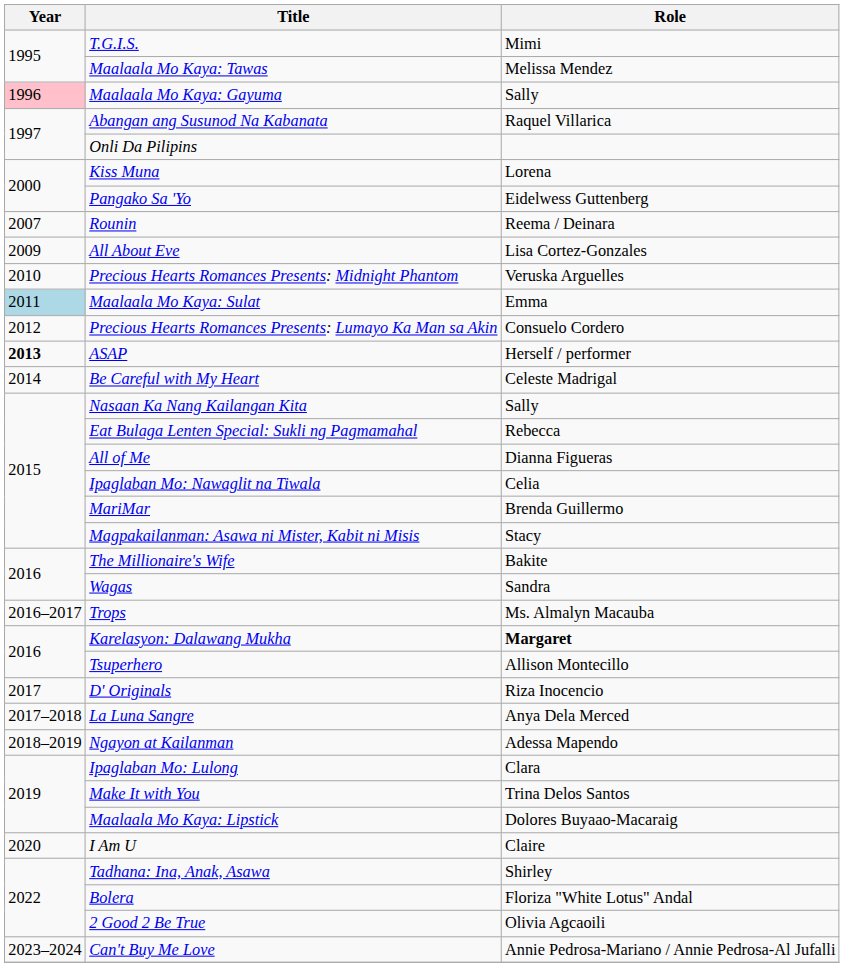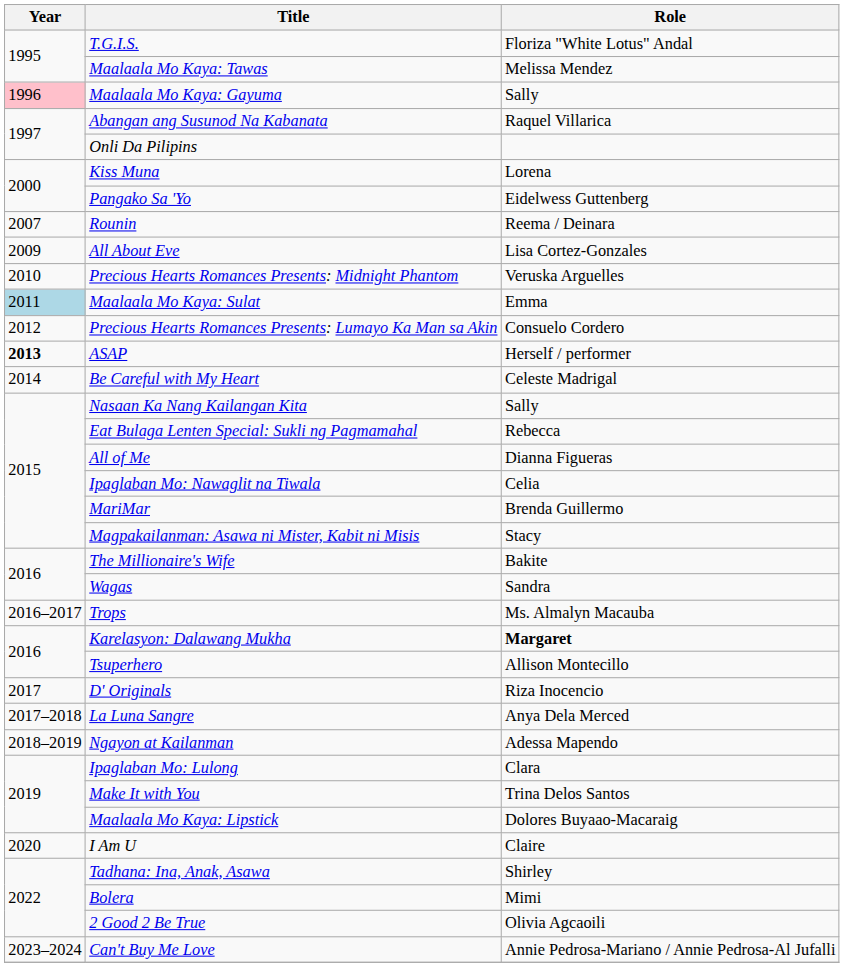T.G.I.S. | Role: Mimi -> Floriza "White Lotus" Andal
Bolera | Role: Floriza "White Lotus" Andal -> Mimi
